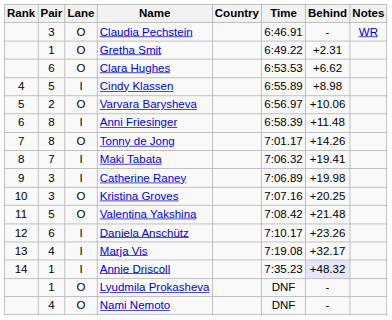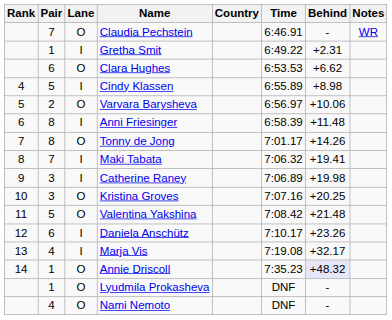Claudia Pechstein | Pair: 3 -> 7
Gretha Smit | Lane: O -> I
Annie Driscoll | Lane: I -> O
